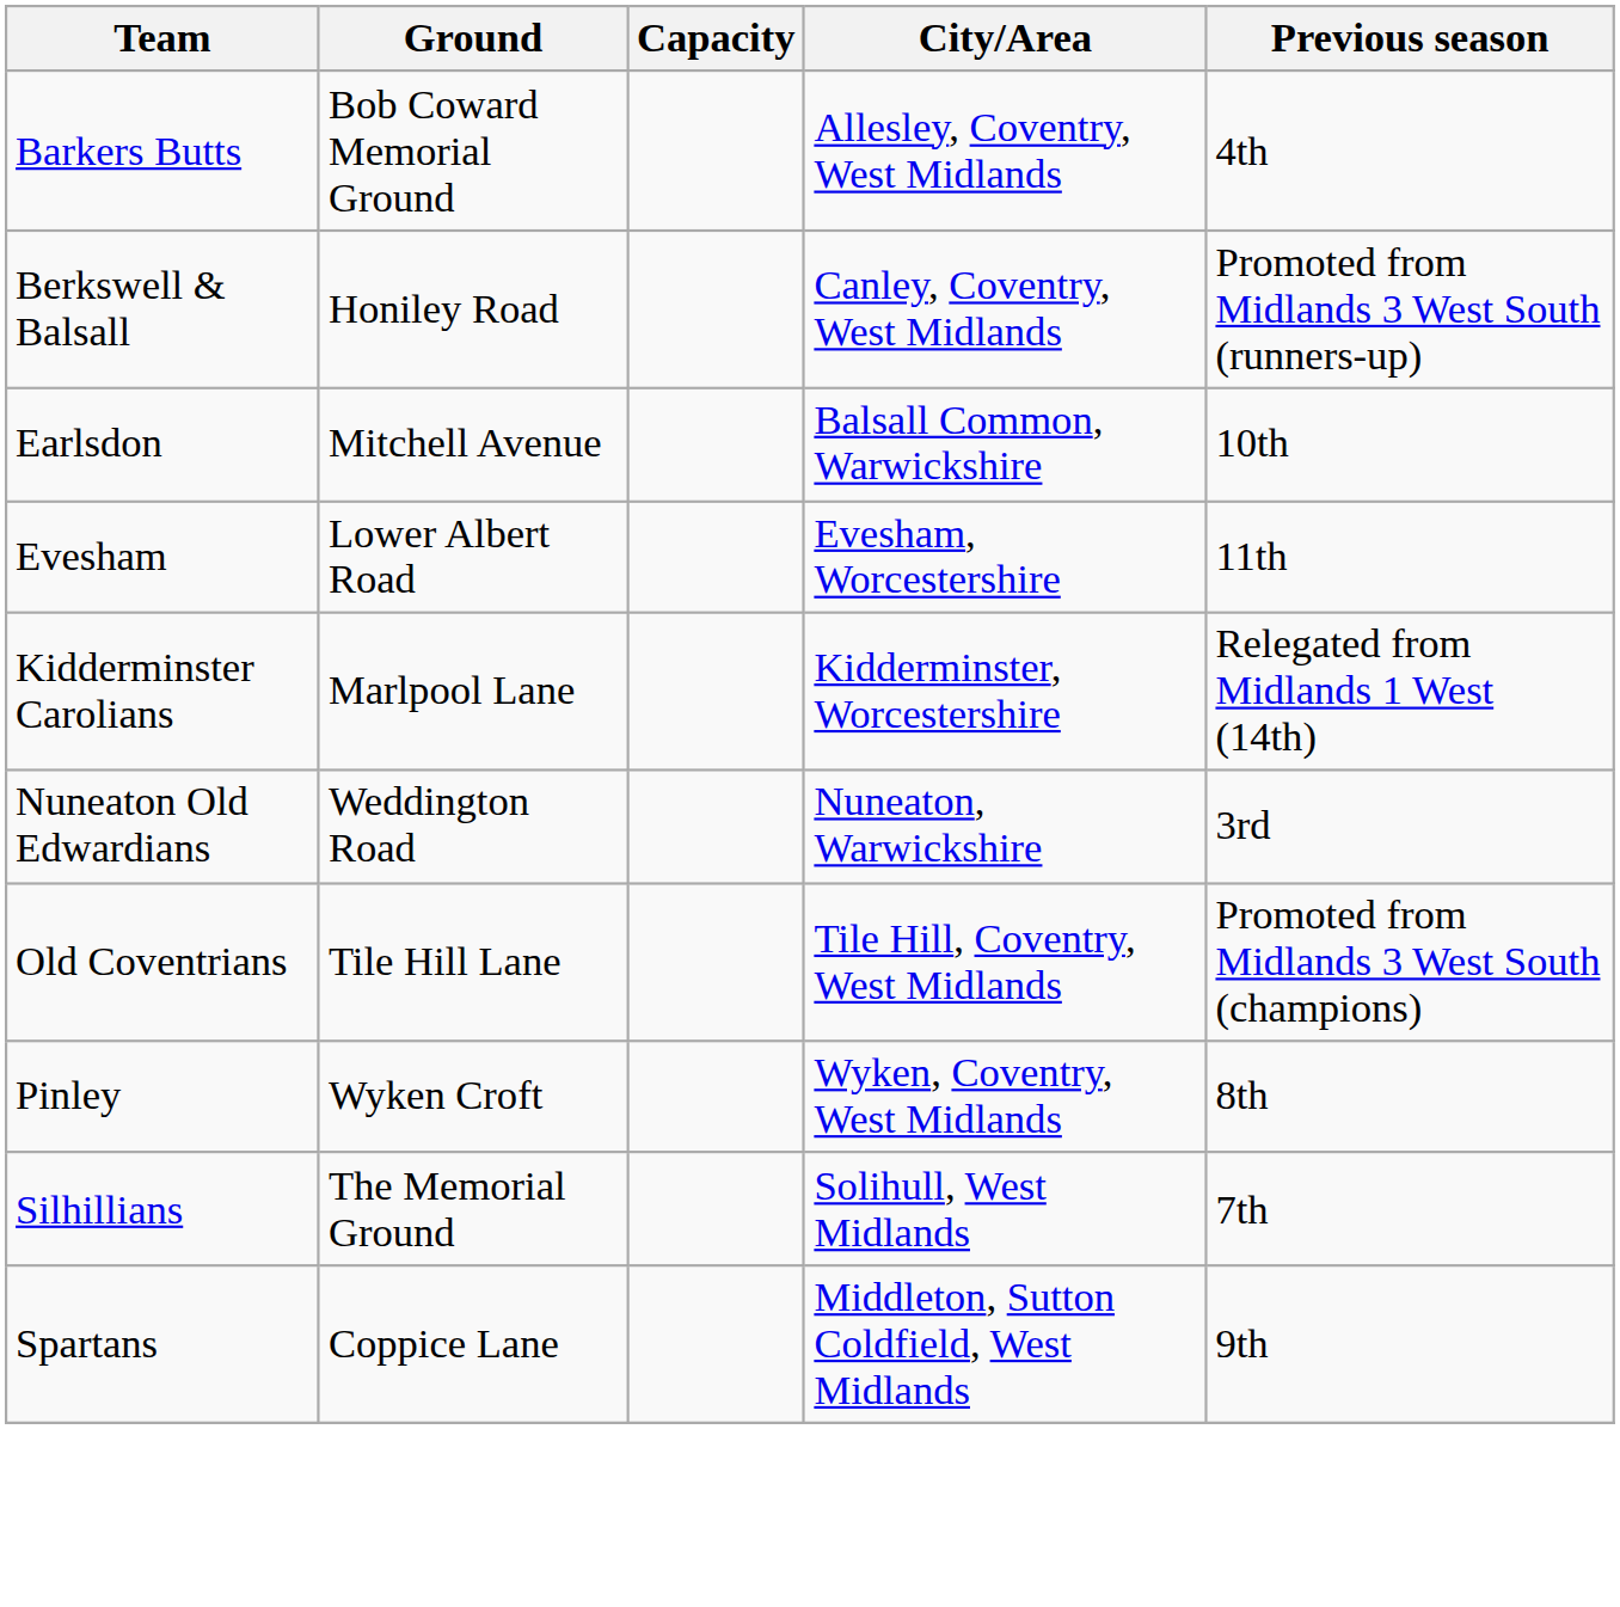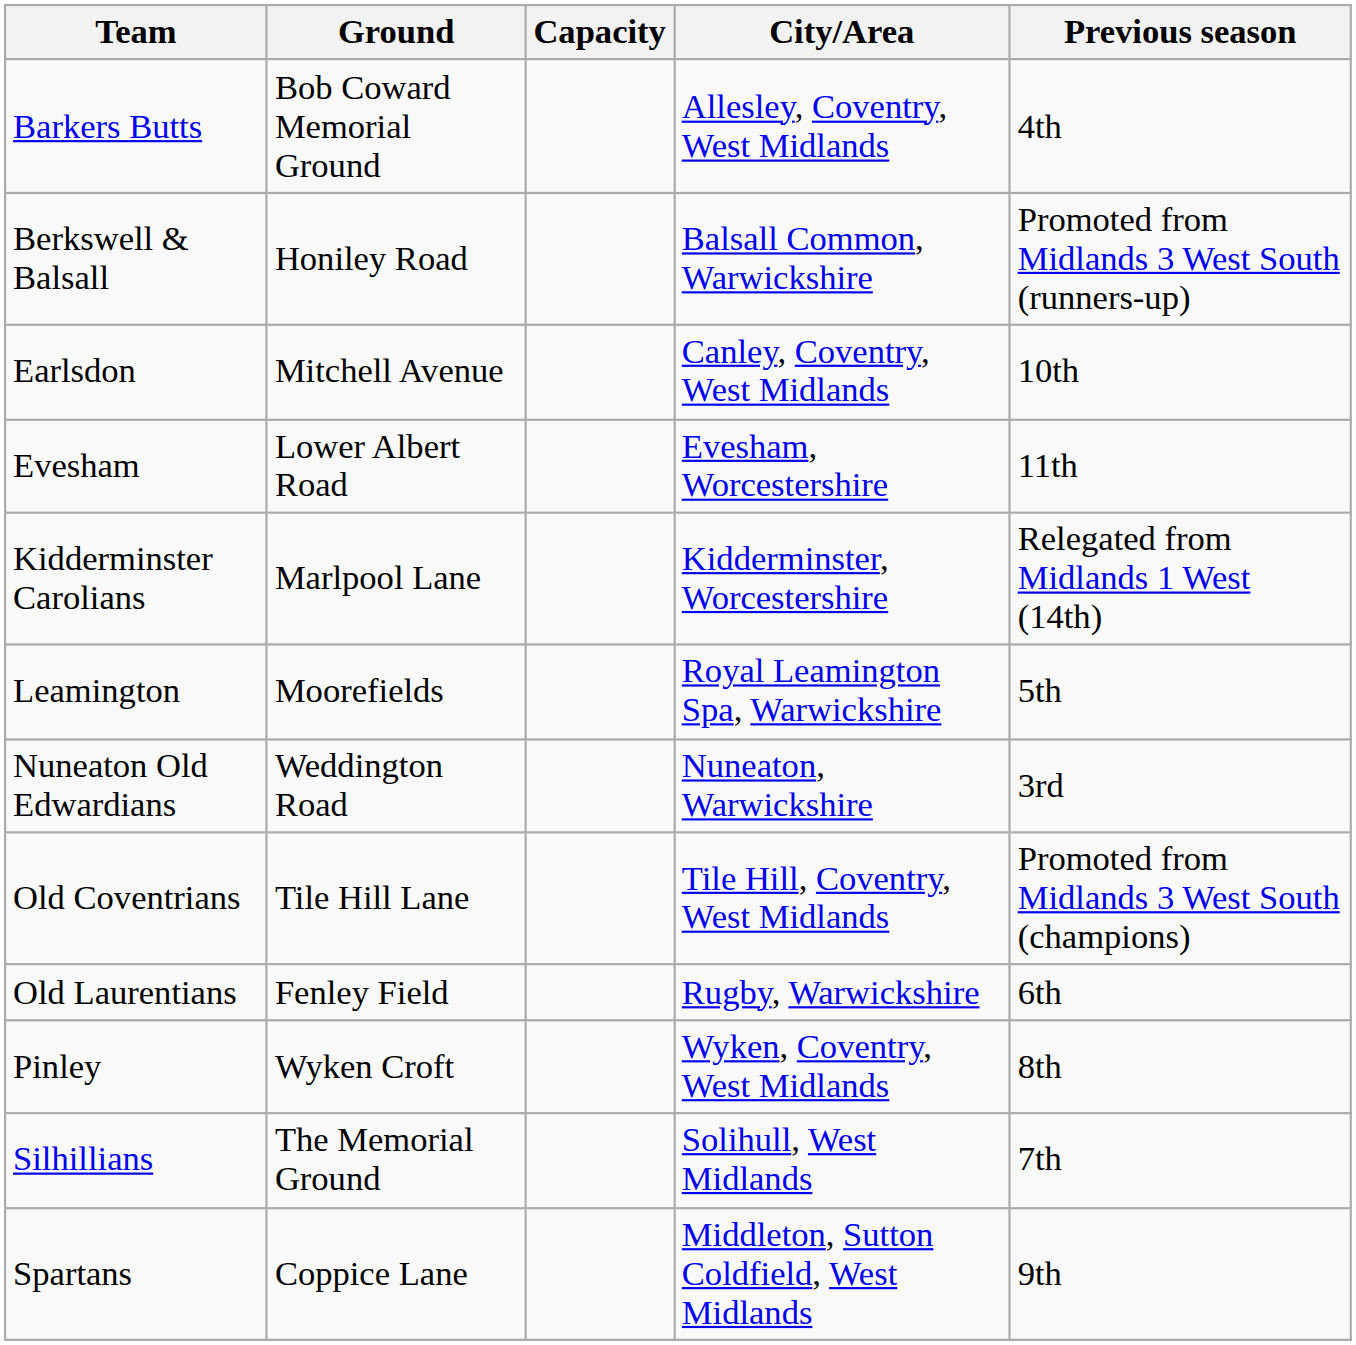Berkswell & Balsall | City/Area: Canley, Coventry, West Midlands -> Balsall Common, Warwickshire
Earlsdon | City/Area: Balsall Common, Warwickshire -> Canley, Coventry, West Midlands
+ row: Leamington | Moorefields | Royal Leamington Spa, Warwickshire | 5th
+ row: Old Laurentians | Fenley Field | Rugby, Warwickshire | 6th
